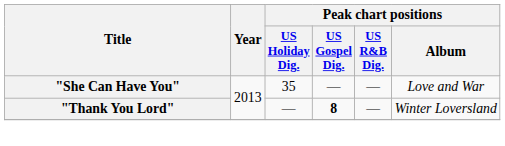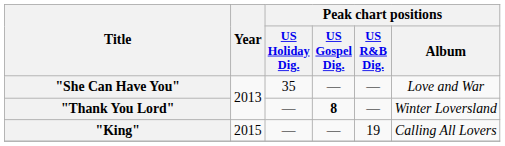+ row: "King" | 2015 | — | — | 19 | Calling All Lovers
